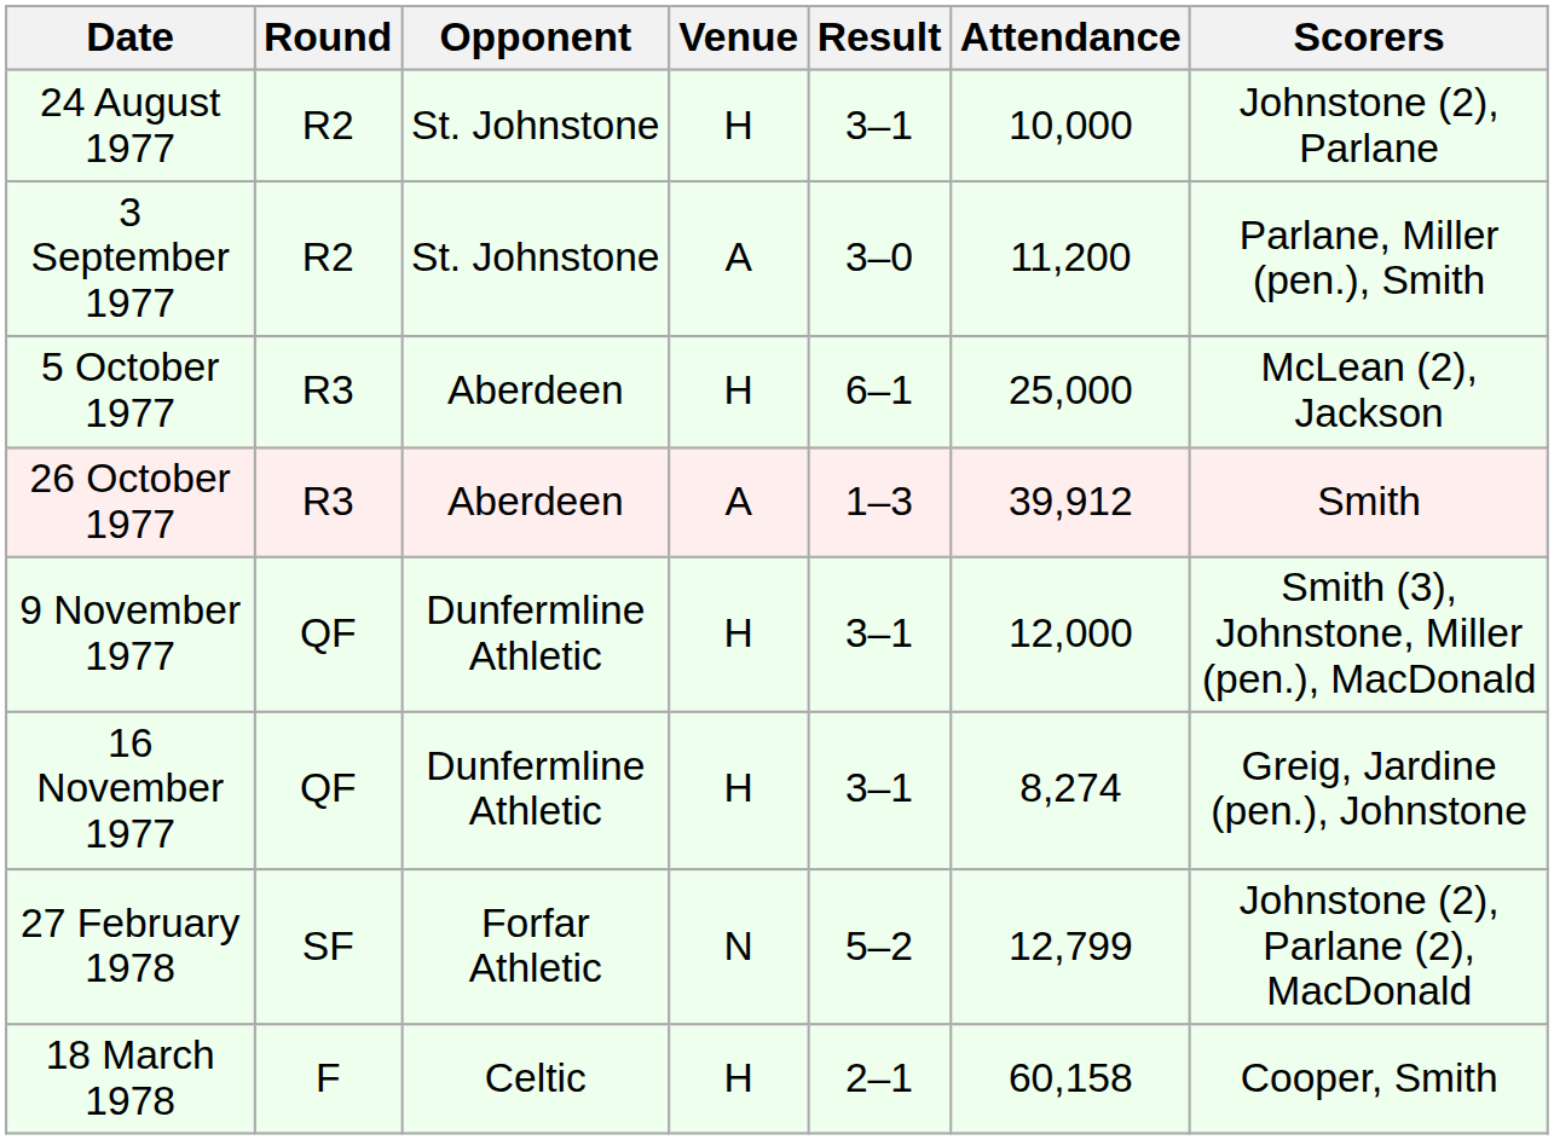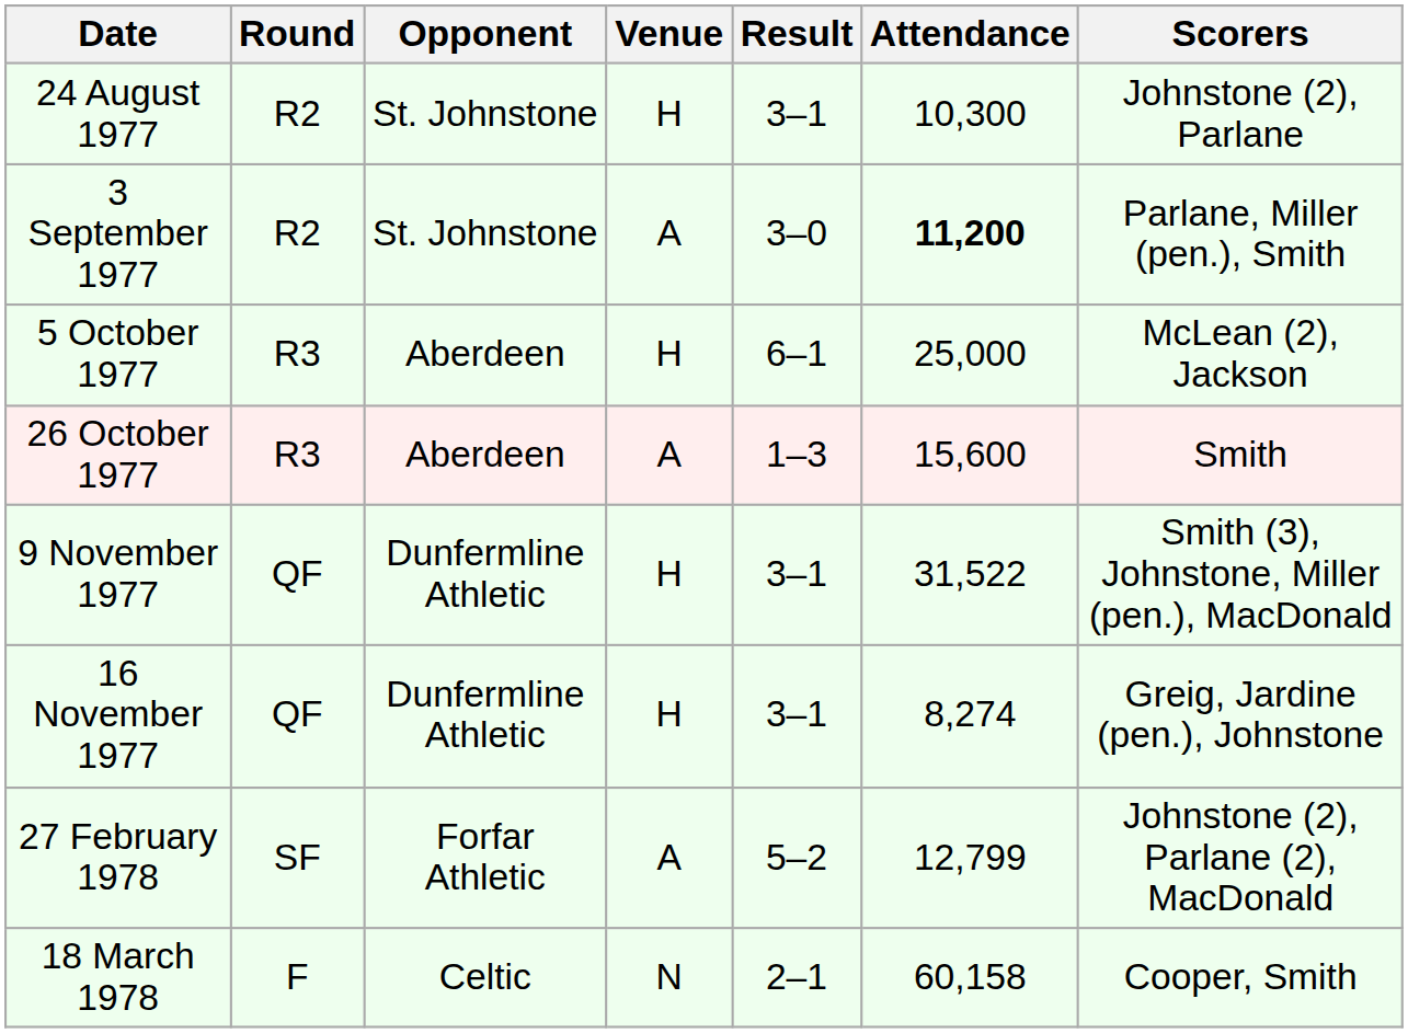24 August 1977 | Attendance: 10,000 -> 10,300
3 September 1977 | Attendance: normal -> bold
26 October 1977 | Attendance: 39,912 -> 15,600
9 November 1977 | Attendance: 12,000 -> 31,522
27 February 1978 | Venue: N -> A
18 March 1978 | Venue: H -> N
